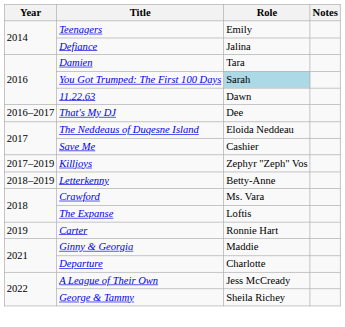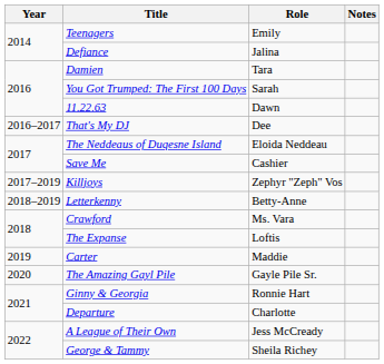You Got Trumped: The First 100 Days | Role: lightblue background -> no background
Carter | Role: Ronnie Hart -> Maddie
+ row: 2020 | The Amazing Gayl Pile | Gayle Pile Sr.
Ginny & Georgia | Role: Maddie -> Ronnie Hart
